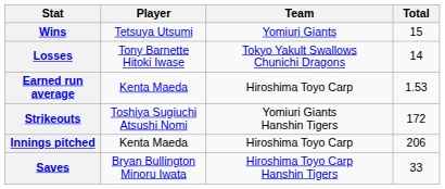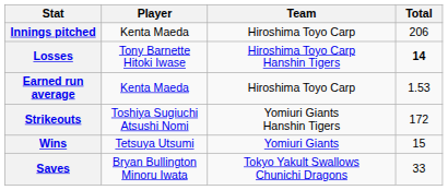rows swapped: Wins <-> Innings pitched
Losses | Team: Tokyo Yakult Swallows Chunichi Dragons -> Hiroshima Toyo Carp Hanshin Tigers
Losses | Total: normal -> bold
Saves | Team: Hiroshima Toyo Carp Hanshin Tigers -> Tokyo Yakult Swallows Chunichi Dragons
